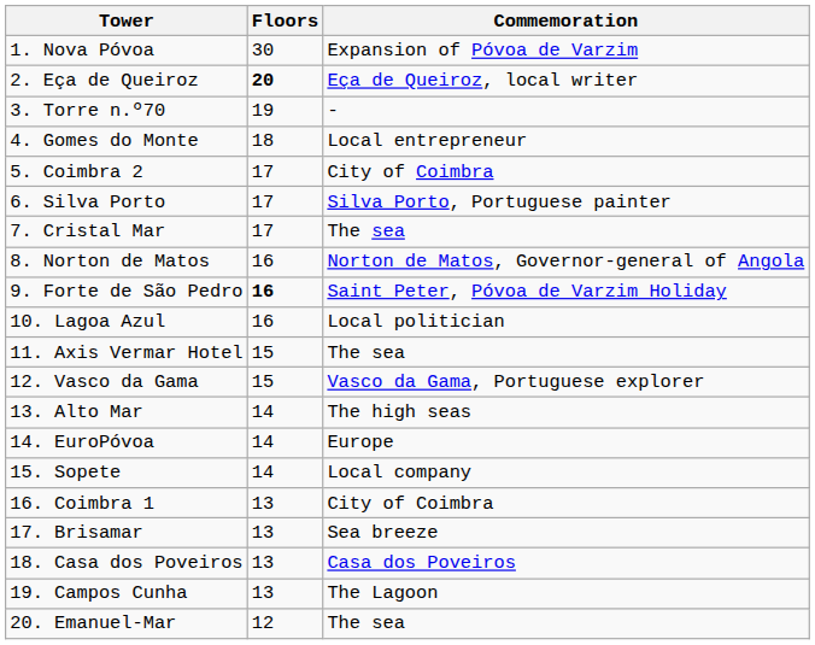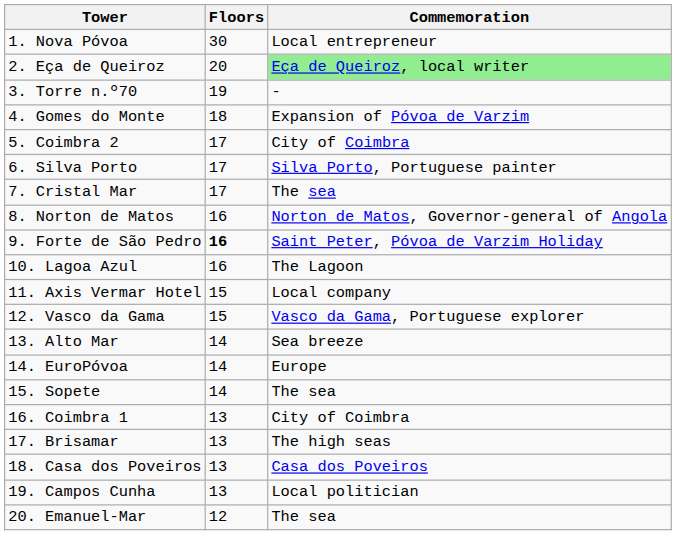1. Nova Póvoa | Commemoration: Expansion of Póvoa de Varzim -> Local entrepreneur
2. Eça de Queiroz | Floors: bold -> normal
2. Eça de Queiroz | Commemoration: no background -> lightgreen background
4. Gomes do Monte | Commemoration: Local entrepreneur -> Expansion of Póvoa de Varzim
10. Lagoa Azul | Commemoration: Local politician -> The Lagoon
11. Axis Vermar Hotel | Commemoration: The sea -> Local company
13. Alto Mar | Commemoration: The high seas -> Sea breeze
15. Sopete | Commemoration: Local company -> The sea
17. Brisamar | Commemoration: Sea breeze -> The high seas
19. Campos Cunha | Commemoration: The Lagoon -> Local politician
